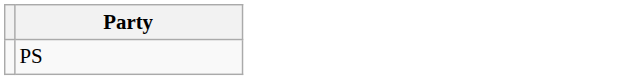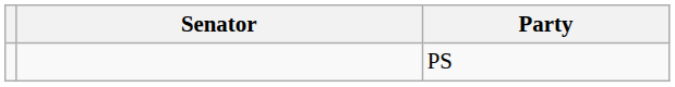+ column: Senator
